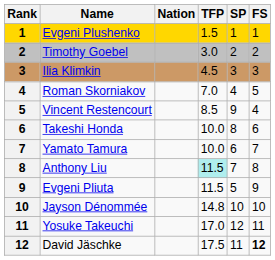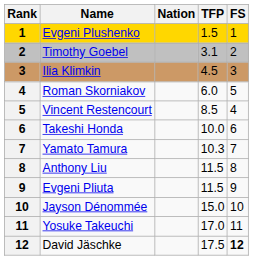- column: SP | 1 | 2 | 3 | 4 | 9 | 8 | 6 | 7 | 5 | 10 | 12 | 11
Timothy Goebel | TFP: 3.0 -> 3.1
Roman Skorniakov | TFP: 7.0 -> 6.0
Yamato Tamura | TFP: 10.0 -> 10.3
Anthony Liu | TFP: paleturquoise background -> no background
Jayson Dénommée | TFP: 14.8 -> 15.0
